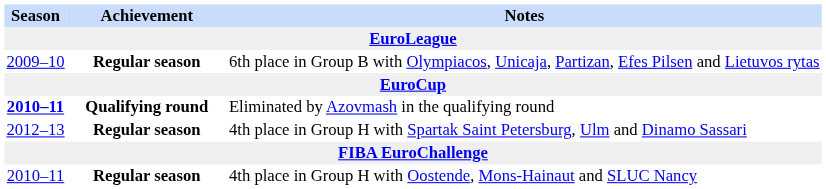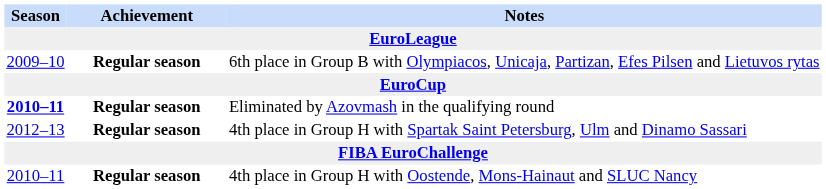Eliminated by Azovmash in the qualifying round | Achievement: Qualifying round -> Regular season
